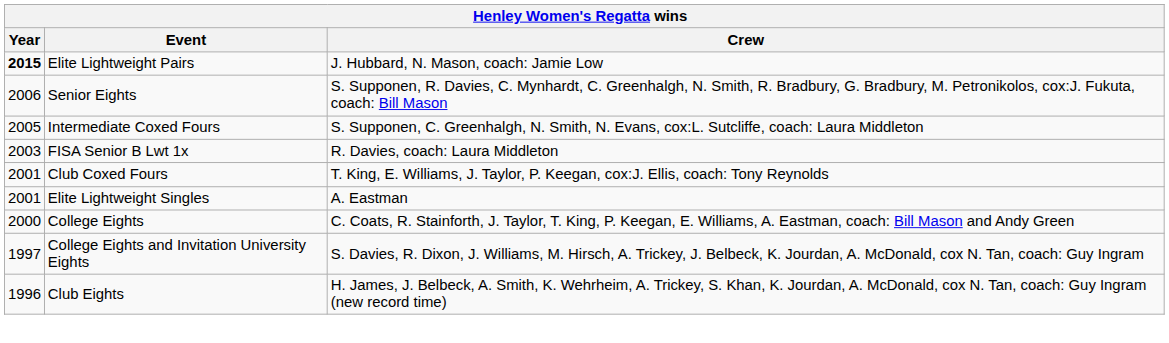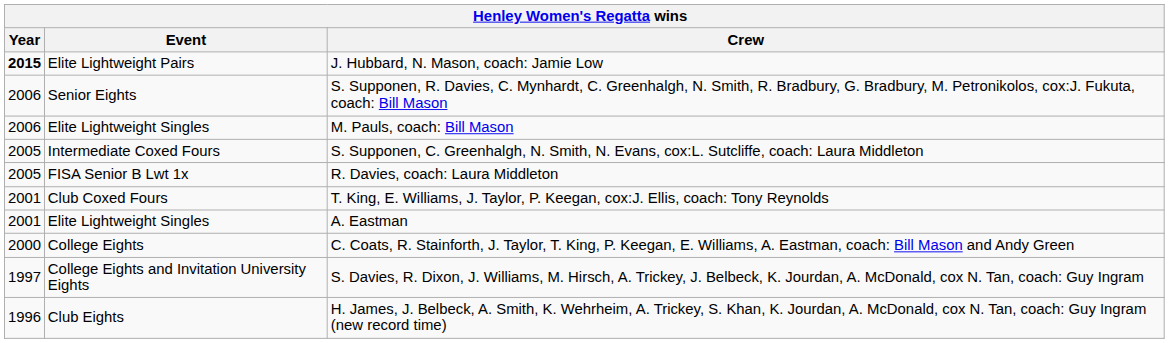+ row: 2006 | Elite Lightweight Singles | M. Pauls, coach: Bill Mason
R. Davies, coach: Laura Middleton | Year: 2003 -> 2005
